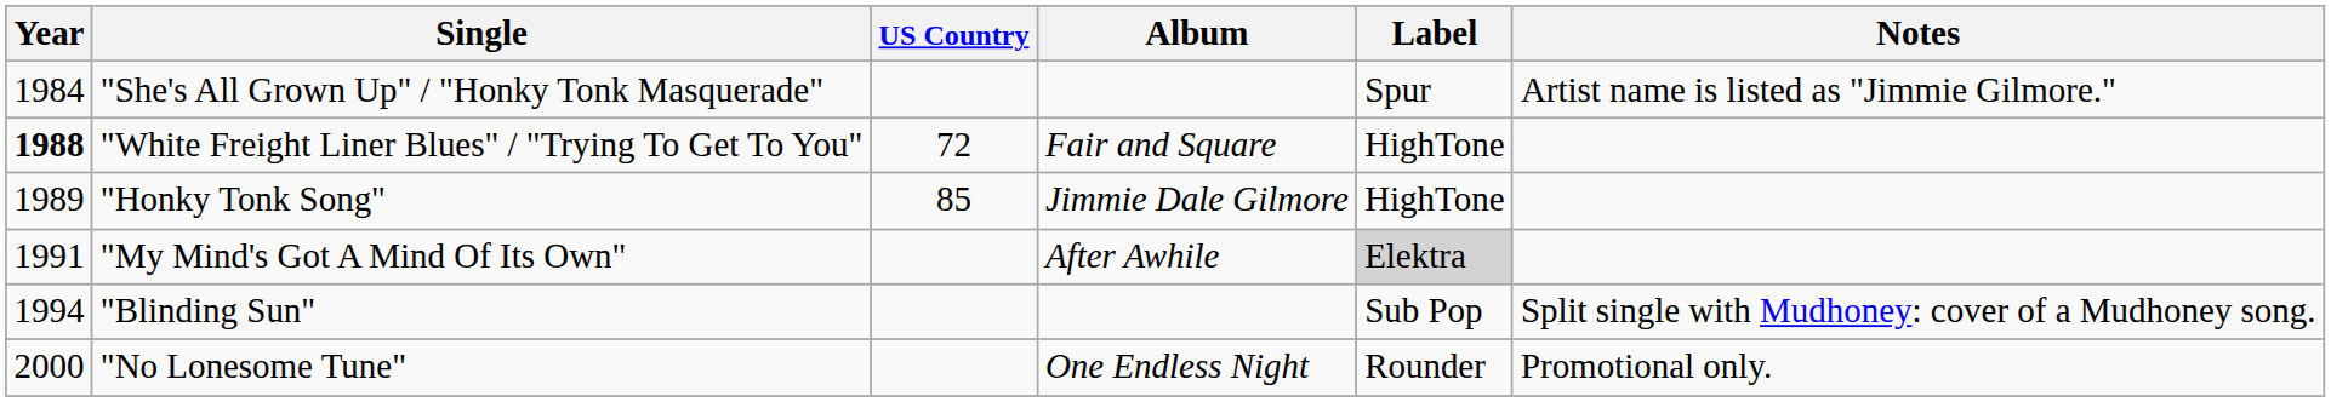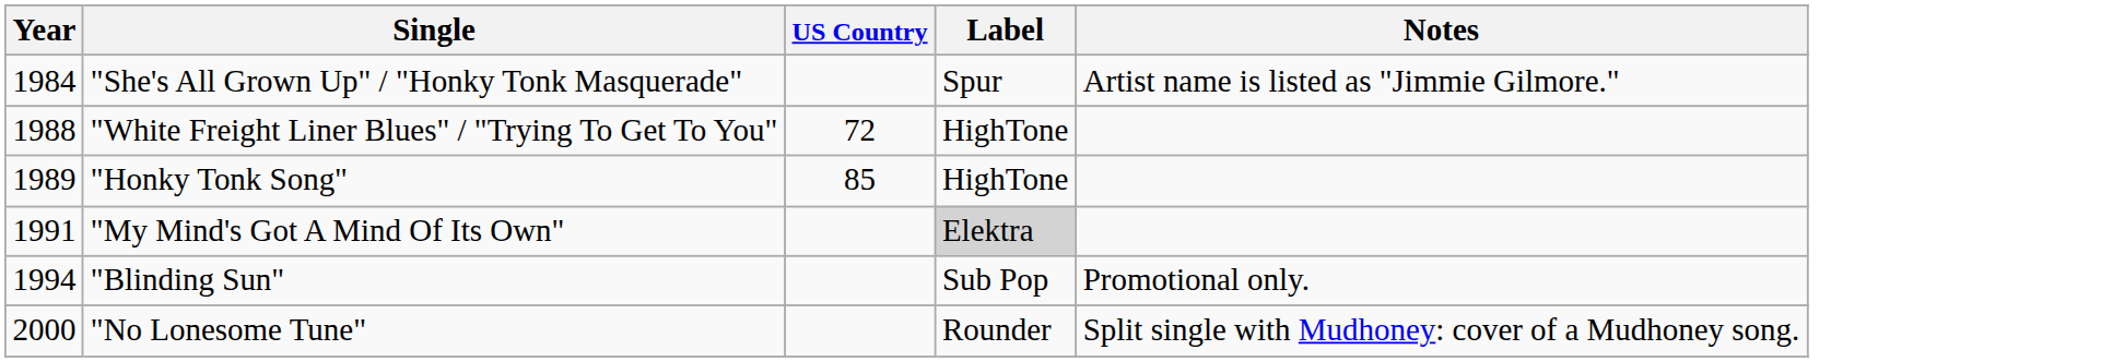- column: Album | Fair and Square | Jimmie Dale Gilmore | After Awhile | One Endless Night
"White Freight Liner Blues" / "Trying To Get To You" | Year: bold -> normal
"Blinding Sun" | Notes: Split single with Mudhoney: cover of a Mudhoney song. -> Promotional only.
"No Lonesome Tune" | Notes: Promotional only. -> Split single with Mudhoney: cover of a Mudhoney song.
